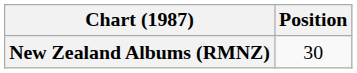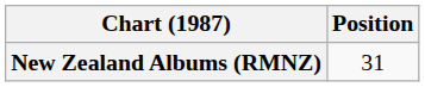New Zealand Albums (RMNZ) | Position: 30 -> 31
